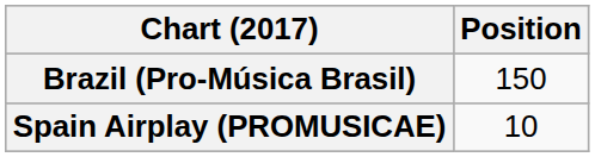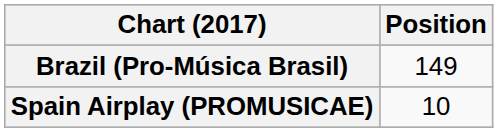Brazil (Pro-Música Brasil) | Position: 150 -> 149
